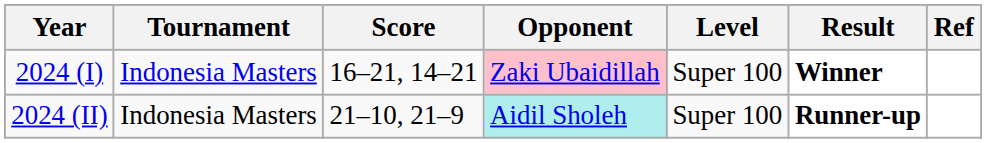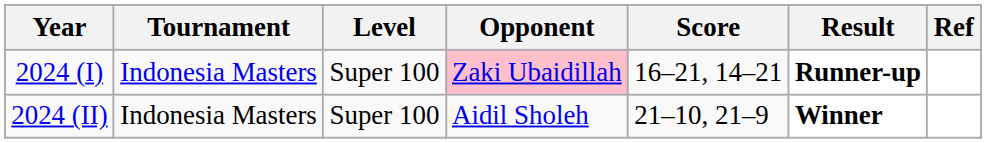columns swapped: Level <-> Score
2024 (I) | Result: Winner -> Runner-up
2024 (II) | Opponent: paleturquoise background -> no background
2024 (II) | Result: Runner-up -> Winner
